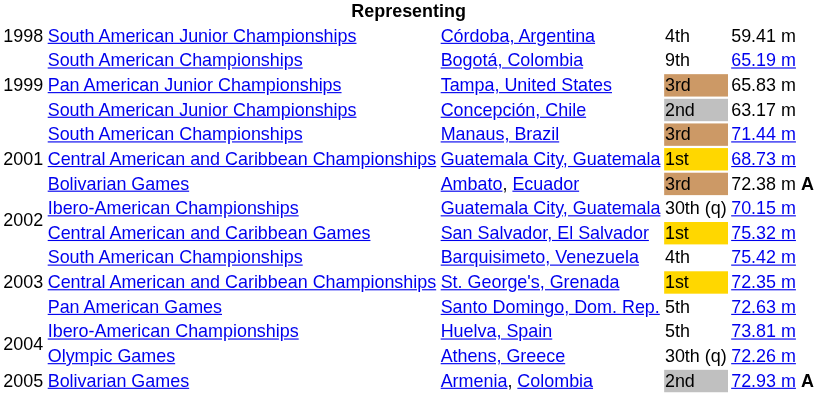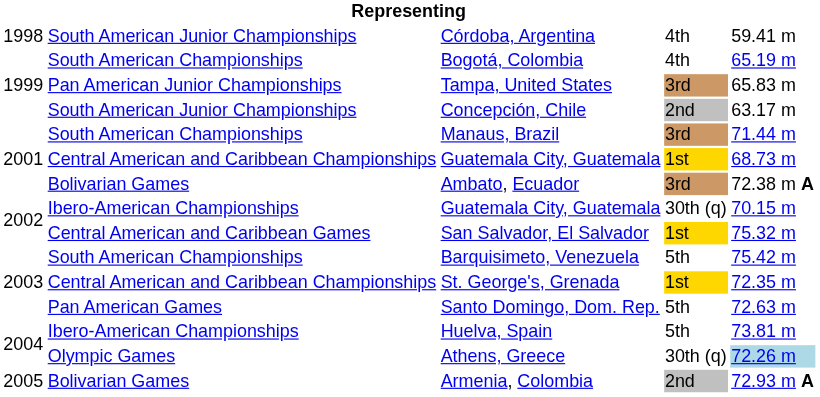Bogotá, Colombia | column 4: 9th -> 4th
Barquisimeto, Venezuela | column 4: 4th -> 5th
Athens, Greece | column 5: no background -> lightblue background
